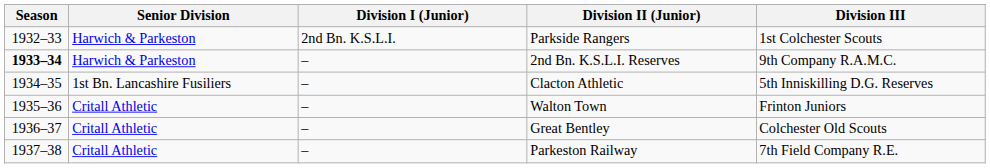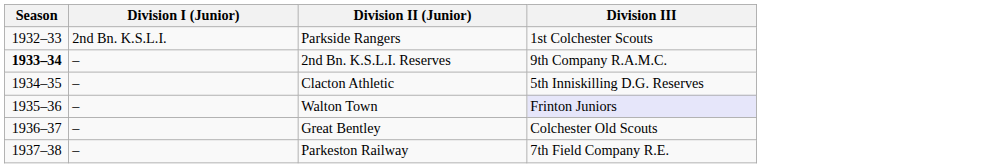- column: Senior Division | Harwich & Parkeston | Harwich & Parkeston | 1st Bn. Lancashire Fusiliers | Critall Athletic | Critall Athletic | Critall Athletic
Walton Town | Division III: no background -> lavender background
